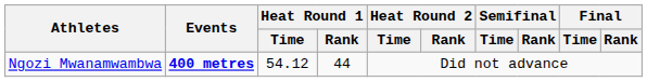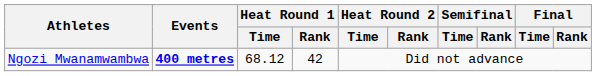Ngozi Mwanamwambwa | Heat Round 1 / Time: 54.12 -> 68.12
Ngozi Mwanamwambwa | Heat Round 1 / Rank: 44 -> 42
